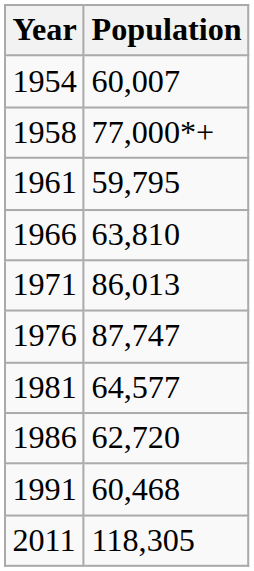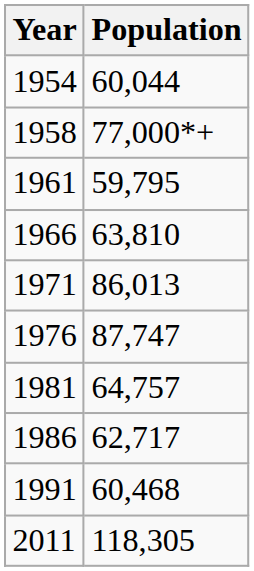1954 | Population: 60,007 -> 60,044
1981 | Population: 64,577 -> 64,757
1986 | Population: 62,720 -> 62,717
